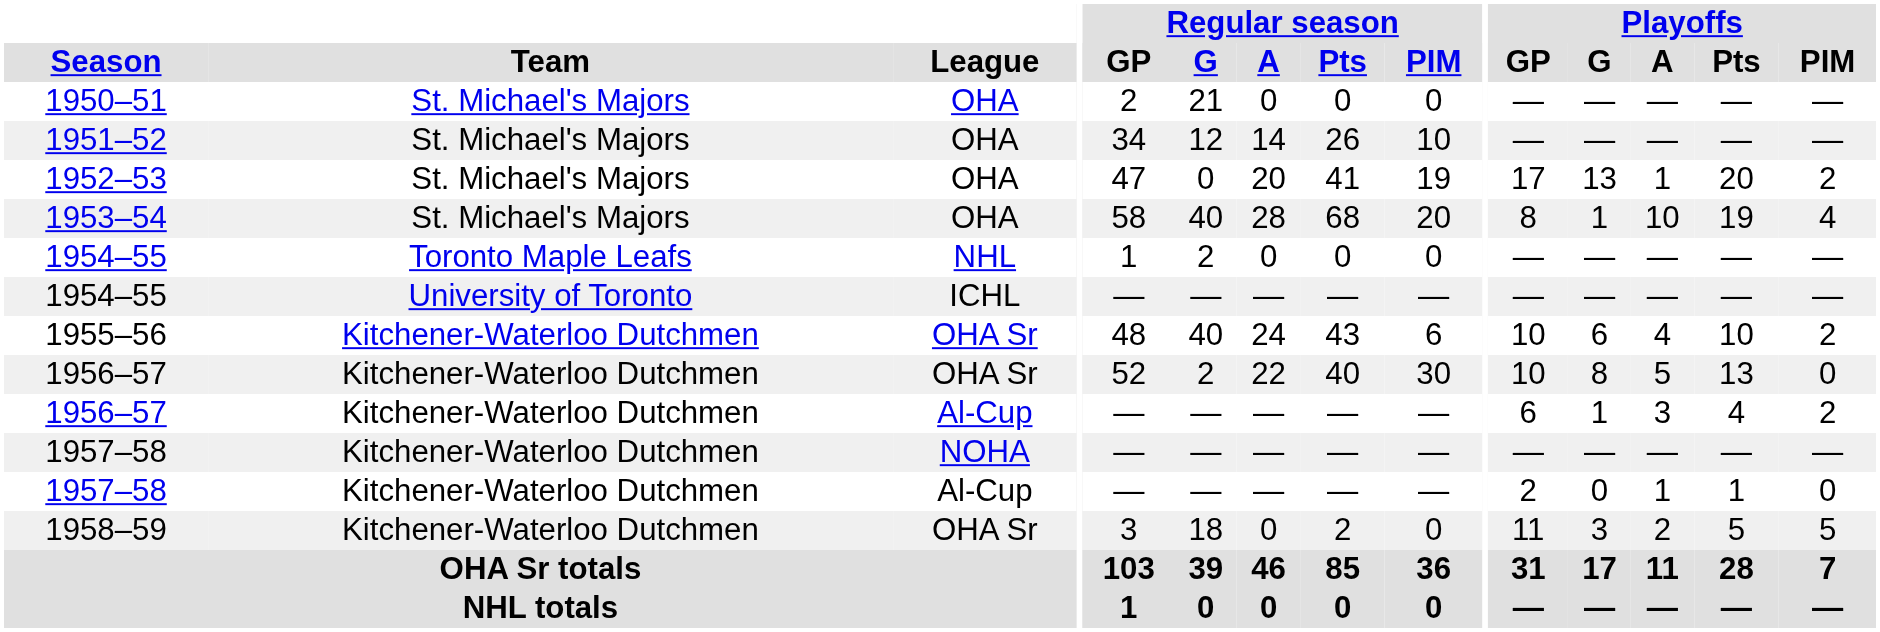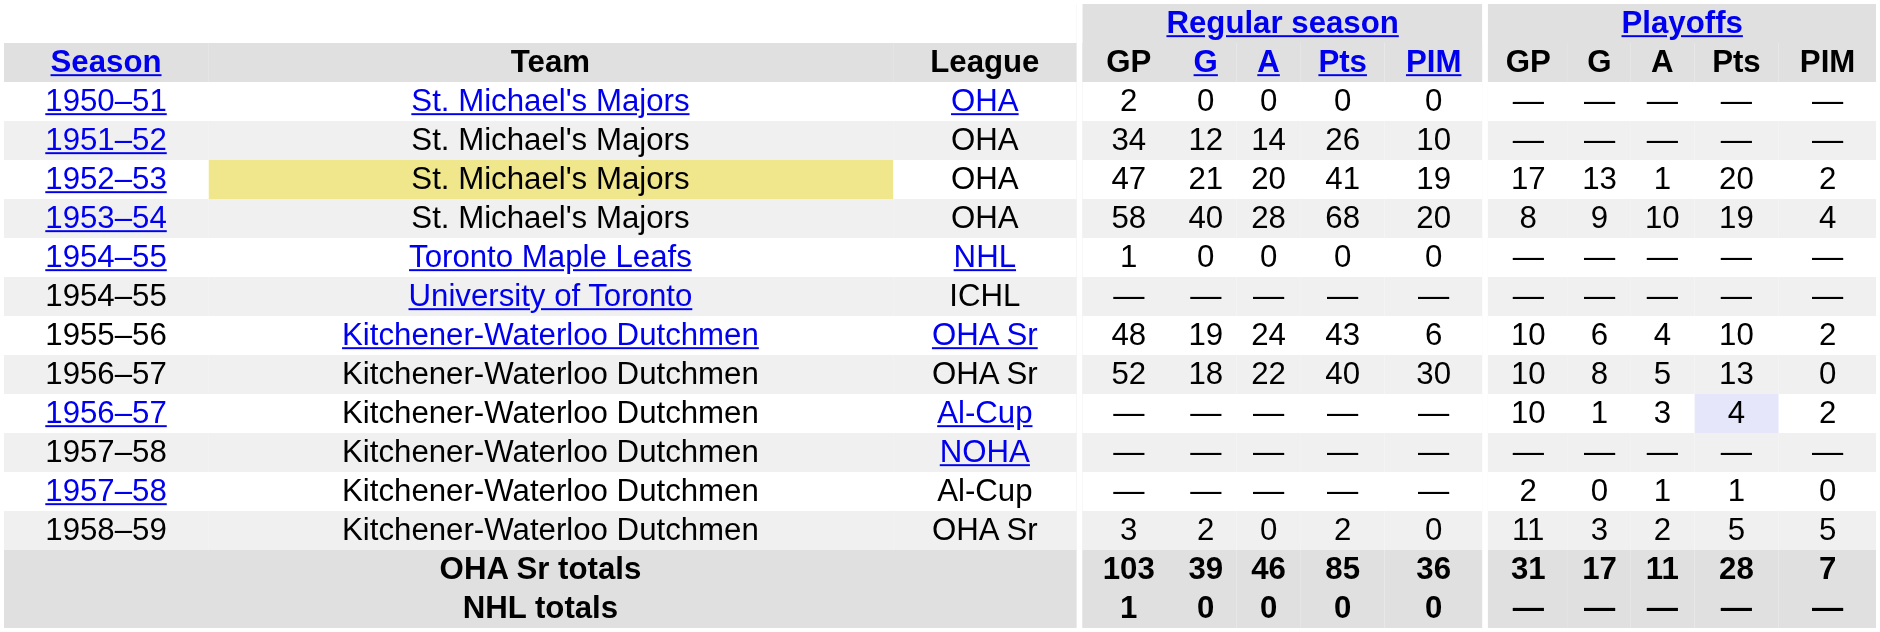1950–51 | Regular season / G: 21 -> 0
1952–53 | Team: no background -> khaki background
1952–53 | Regular season / G: 0 -> 21
1953–54 | Playoffs / G: 1 -> 9
1954–55 / NHL | Regular season / G: 2 -> 0
1955–56 | Regular season / G: 40 -> 19
1956–57 / OHA Sr | Regular season / G: 2 -> 18
1956–57 / Al-Cup | Playoffs / GP: 6 -> 10
1956–57 / Al-Cup | Playoffs / Pts: no background -> lavender background
1958–59 | Regular season / G: 18 -> 2
